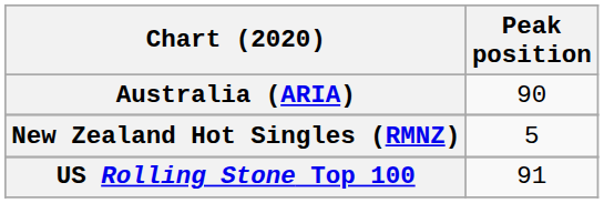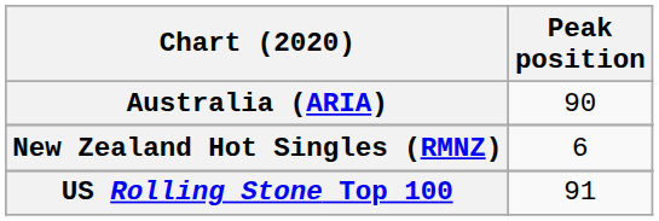New Zealand Hot Singles (RMNZ) | Peak position: 5 -> 6
